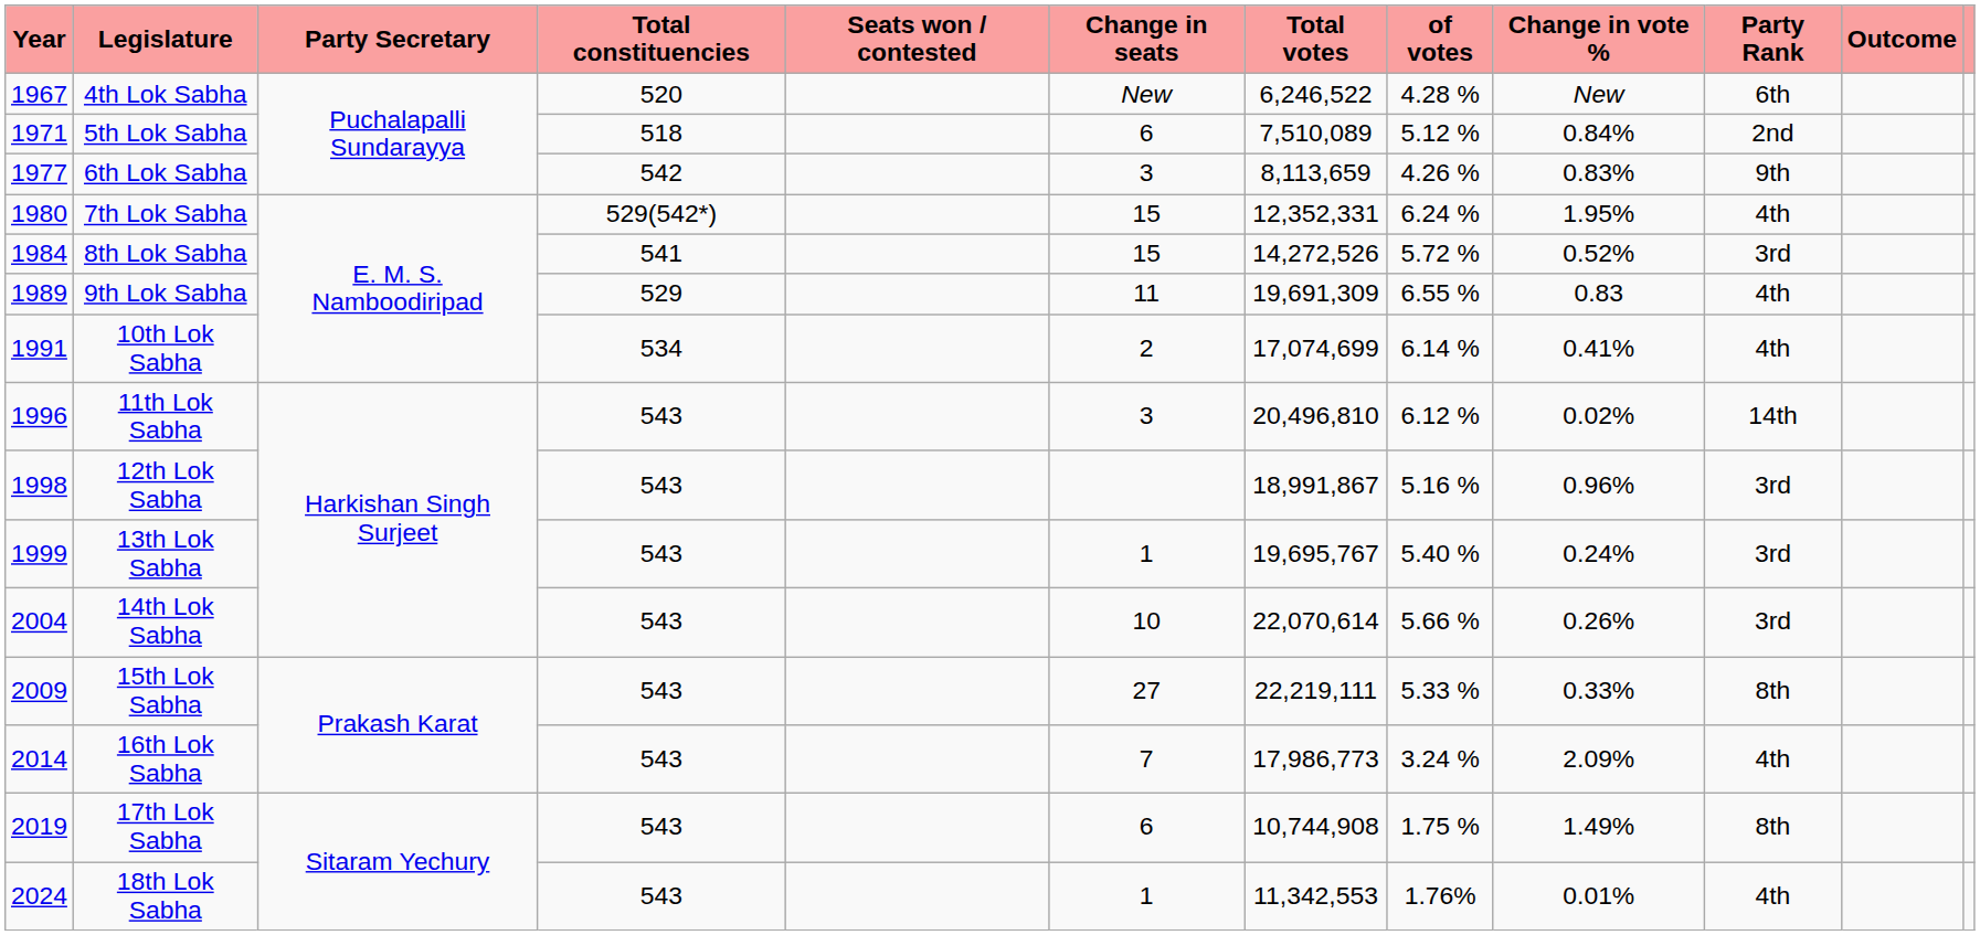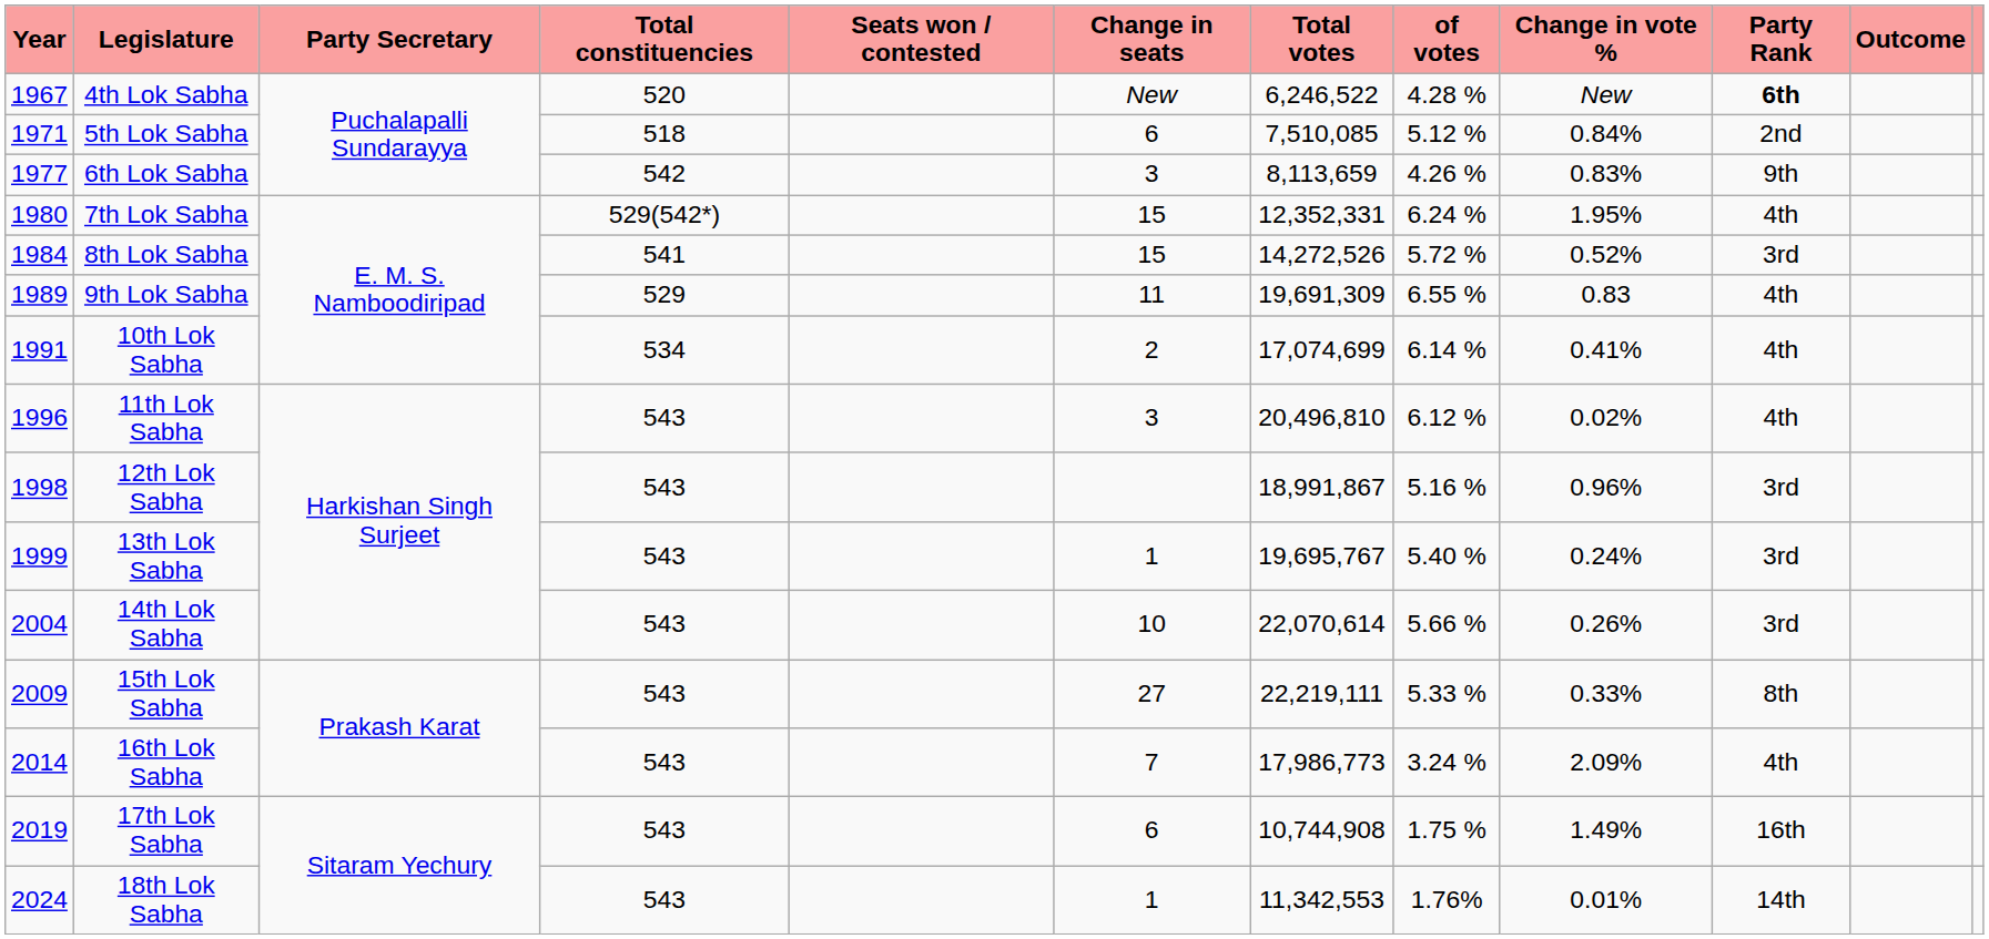4th Lok Sabha | Party Rank: normal -> bold
5th Lok Sabha | Total votes: 7,510,089 -> 7,510,085
11th Lok Sabha | Party Rank: 14th -> 4th
17th Lok Sabha | Party Rank: 8th -> 16th
18th Lok Sabha | Party Rank: 4th -> 14th
